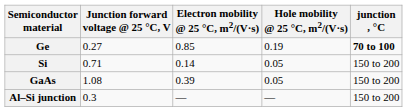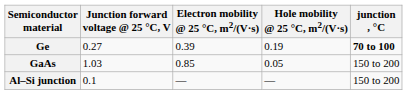Ge | Electron mobility @ 25 °C, m2/(V·s): 0.85 -> 0.39
- row: Si | 0.71 | 0.14 | 0.05 | 150 to 200
GaAs | Junction forward voltage @ 25 °C, V: 1.08 -> 1.03
GaAs | Electron mobility @ 25 °C, m2/(V·s): 0.39 -> 0.85
Al–Si junction | Junction forward voltage @ 25 °C, V: 0.3 -> 0.1
